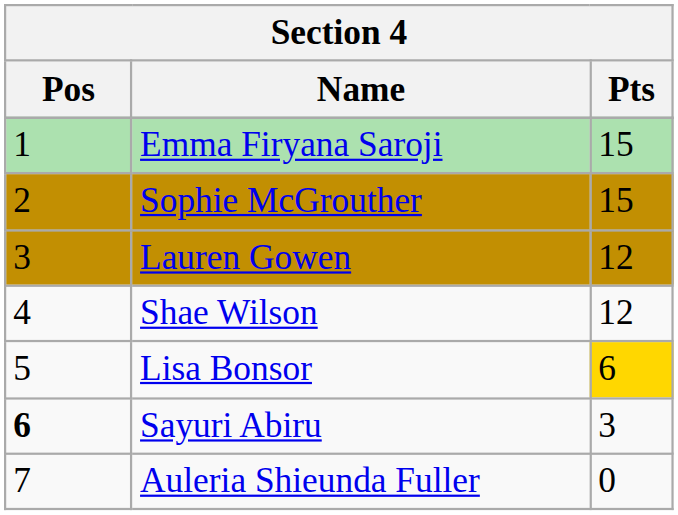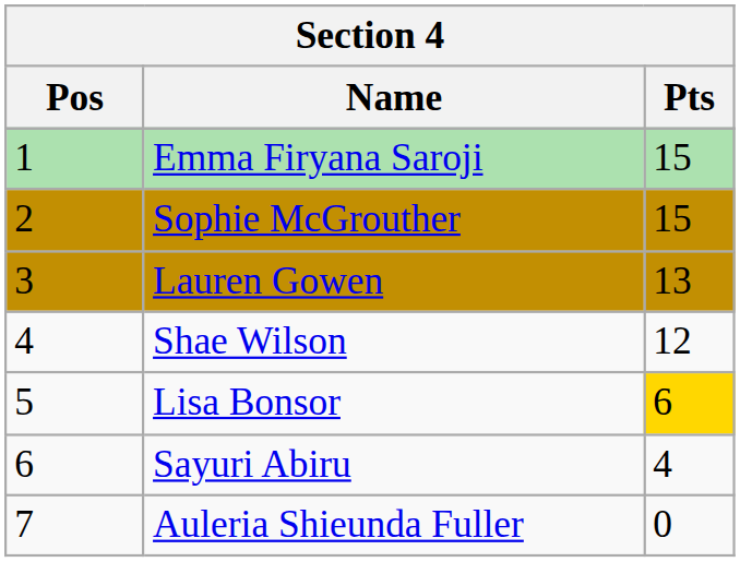Lauren Gowen | Pts: 12 -> 13
Sayuri Abiru | Pos: bold -> normal
Sayuri Abiru | Pts: 3 -> 4
